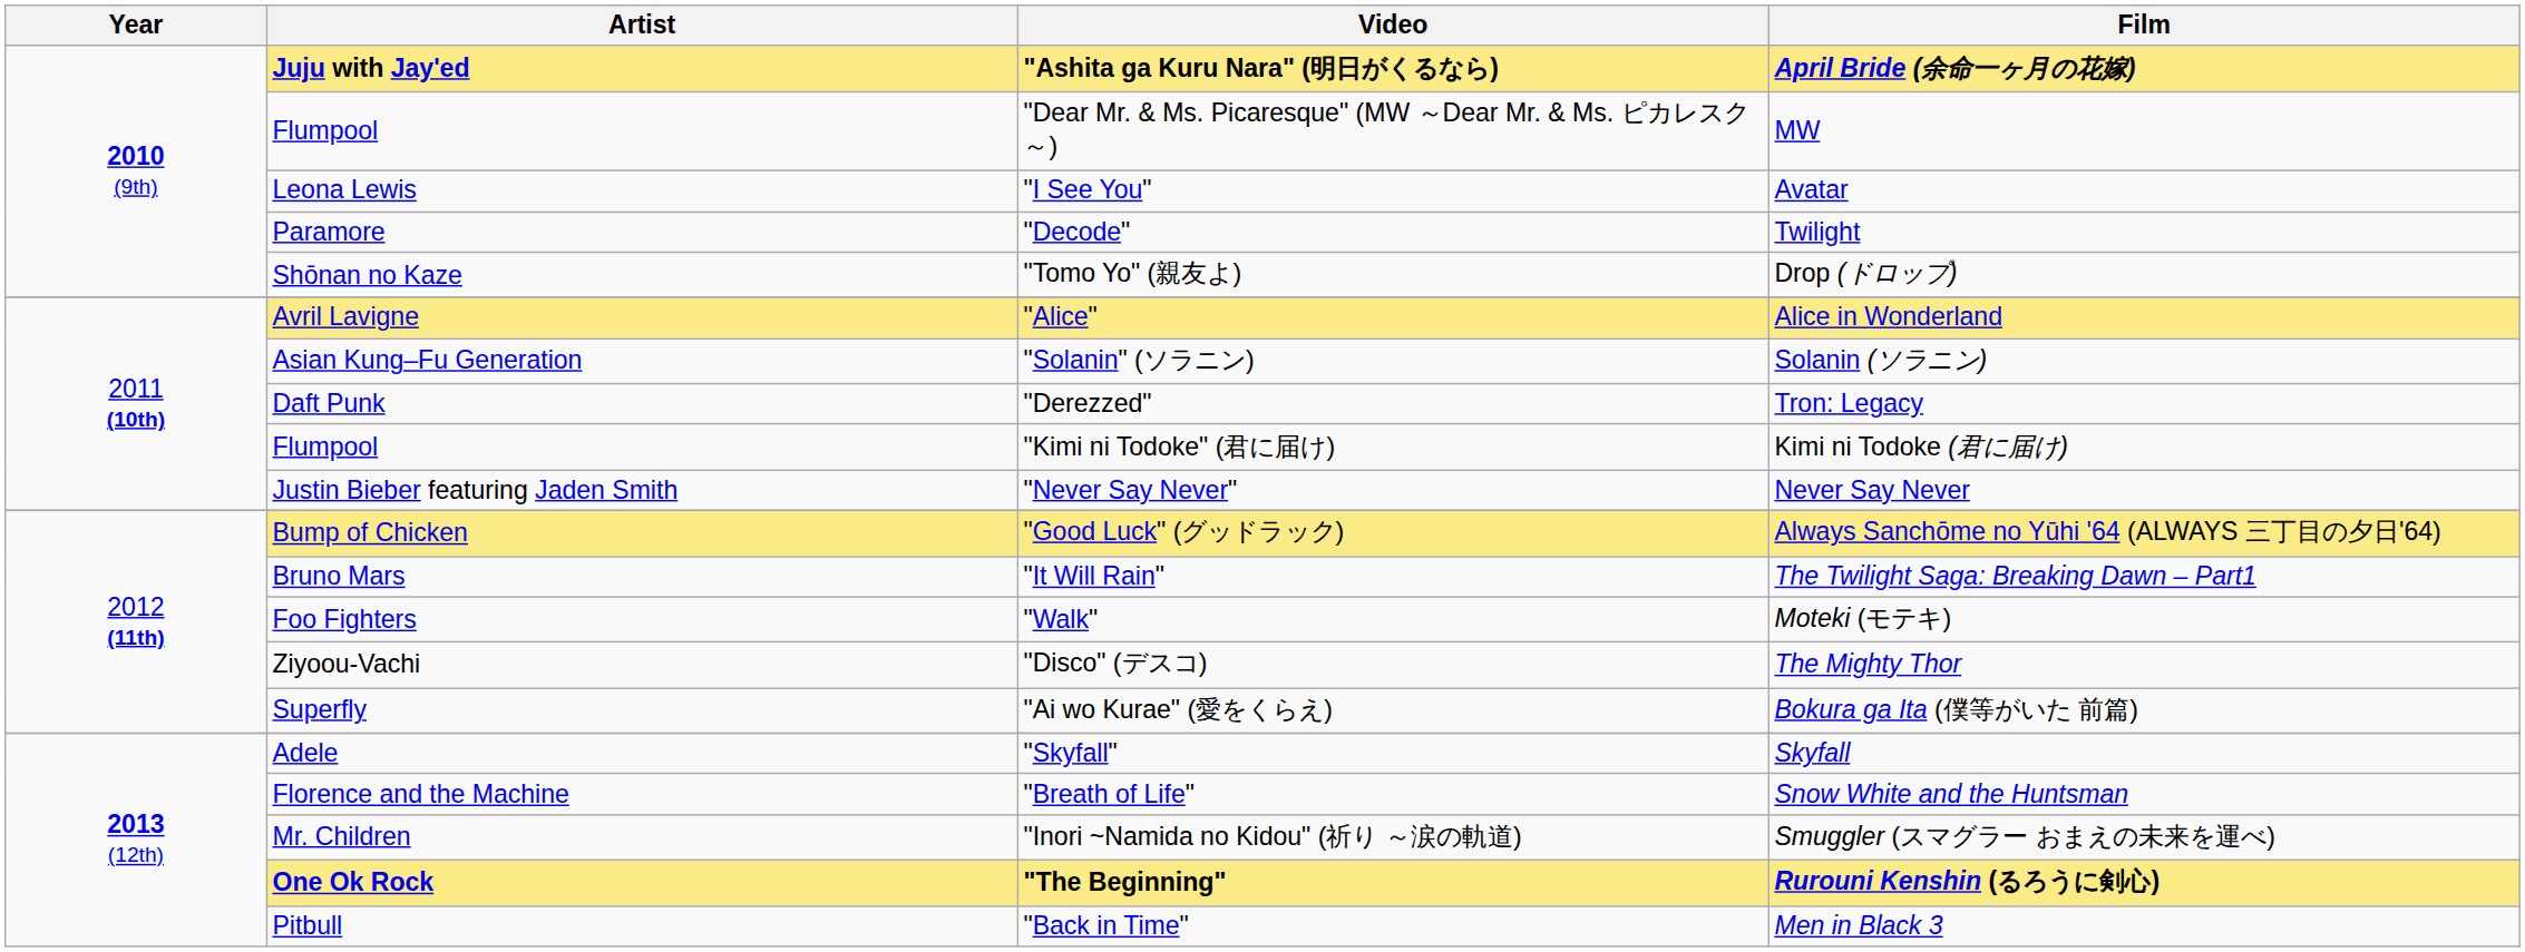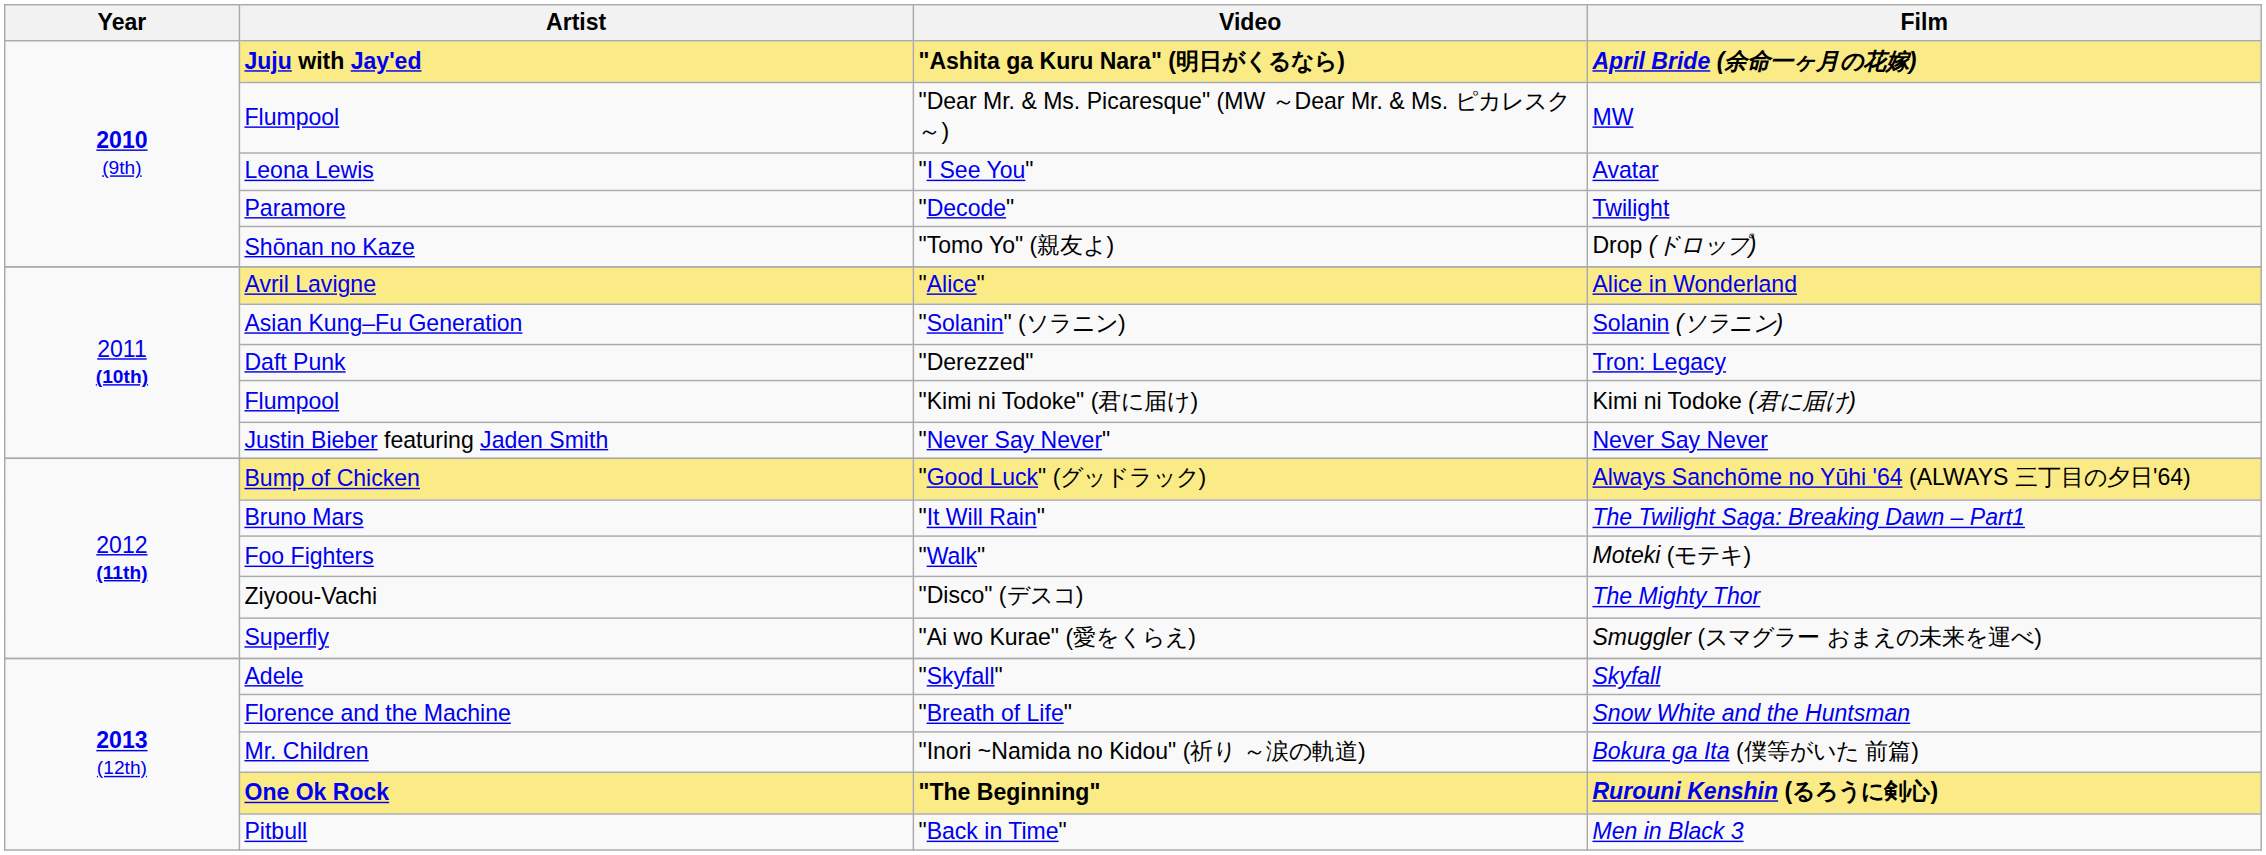"Ai wo Kurae" (愛をくらえ) | Film: Bokura ga Ita (僕等がいた 前篇) -> Smuggler (スマグラー おまえの未来を運べ)
"Inori ~Namida no Kidou" (祈り ～涙の軌道) | Film: Smuggler (スマグラー おまえの未来を運べ) -> Bokura ga Ita (僕等がいた 前篇)
